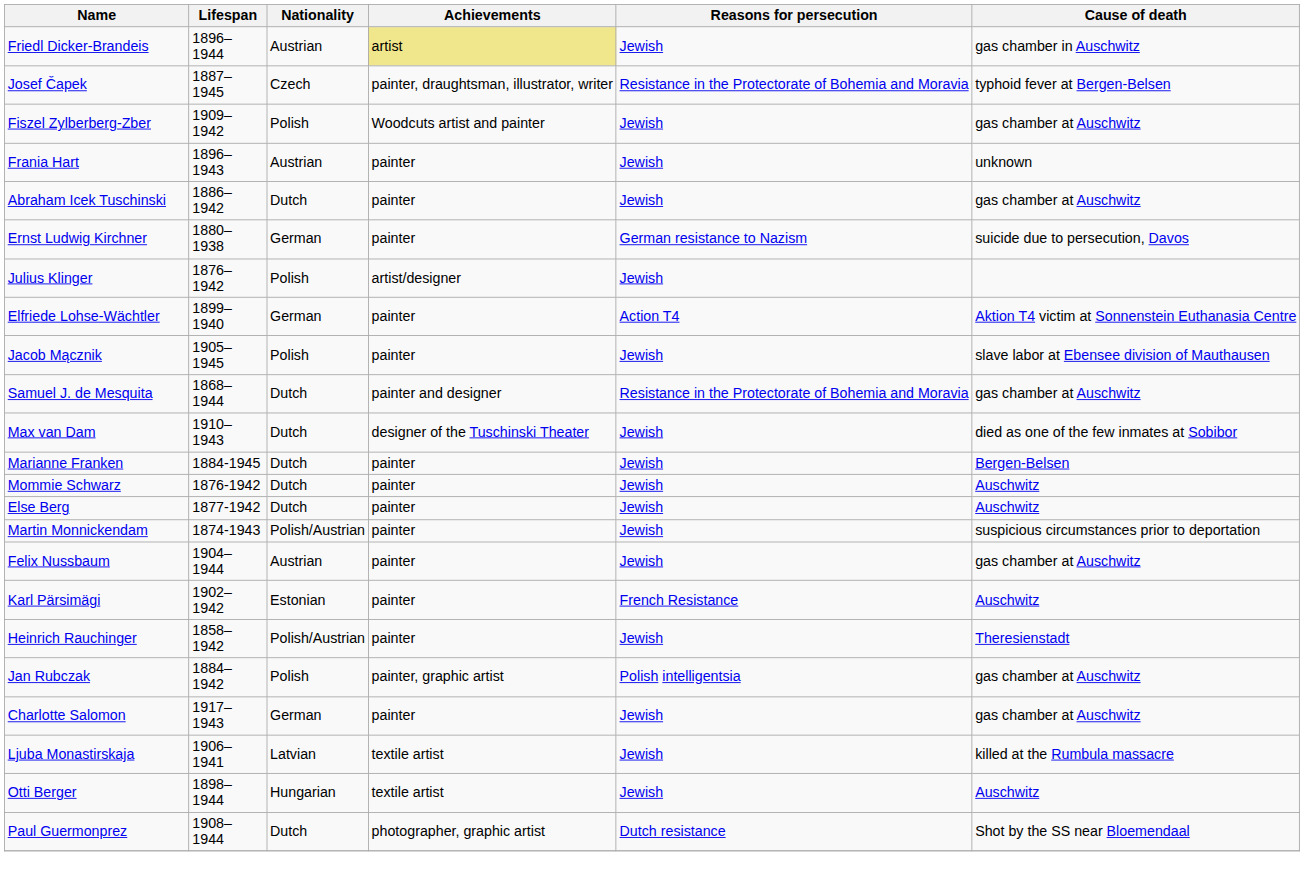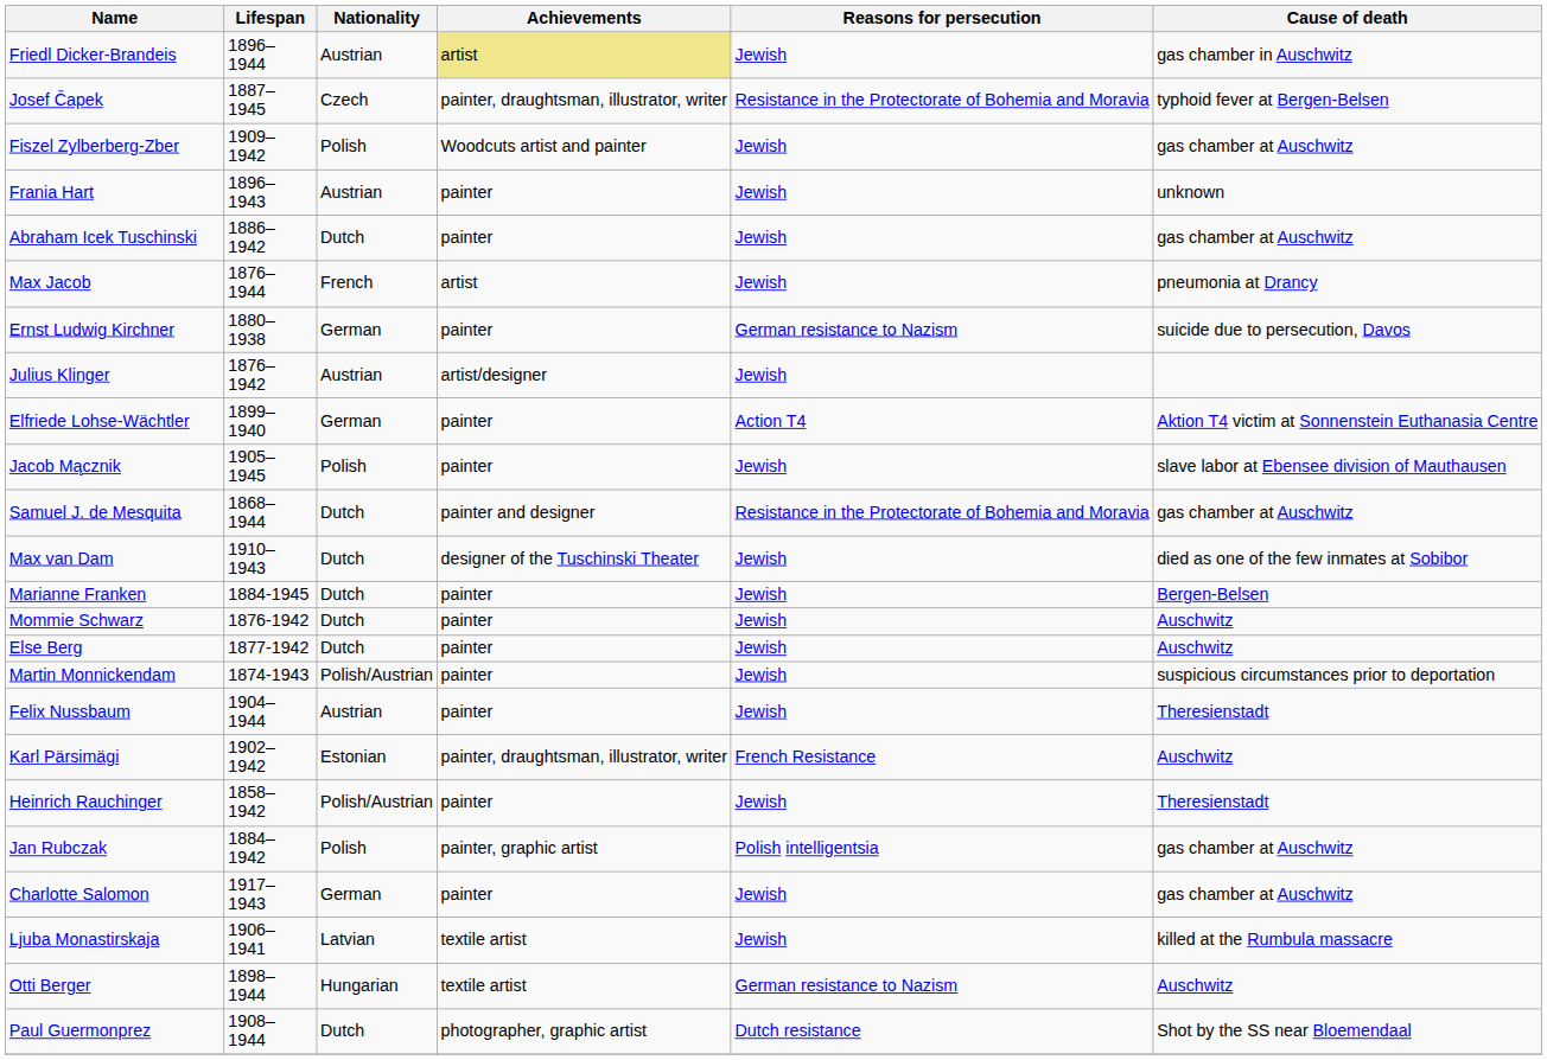+ row: Max Jacob | 1876–1944 | French | artist | Jewish | pneumonia at Drancy
Julius Klinger | Nationality: Polish -> Austrian
Felix Nussbaum | Cause of death: gas chamber at Auschwitz -> Theresienstadt
Karl Pärsimägi | Achievements: painter -> painter, draughtsman, illustrator, writer
Otti Berger | Reasons for persecution: Jewish -> German resistance to Nazism
